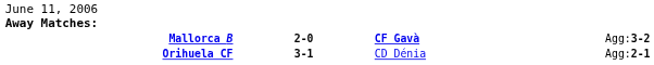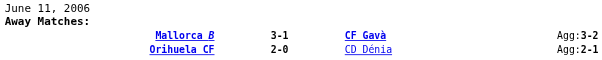Mallorca B | column 2: 2-0 -> 3-1
Orihuela CF | column 2: 3-1 -> 2-0
